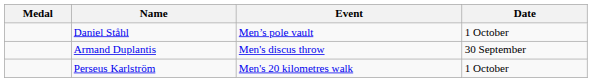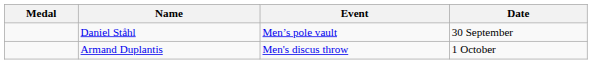Daniel Ståhl | Date: 1 October -> 30 September
Armand Duplantis | Date: 30 September -> 1 October
- row: Perseus Karlström | Men's 20 kilometres walk | 1 October
